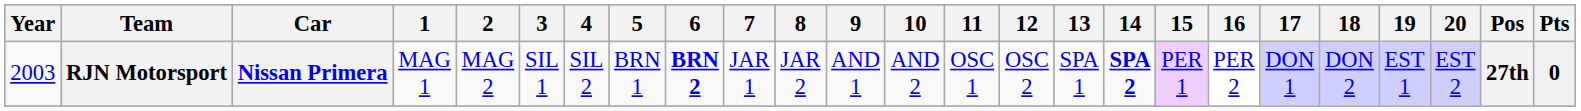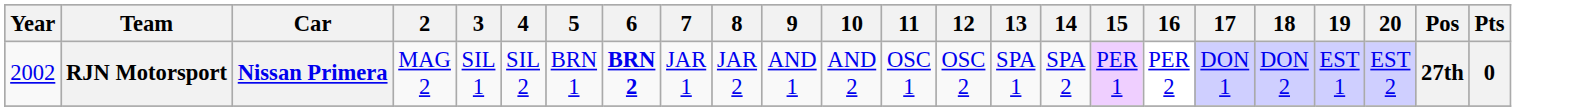- column: 1 | MAG 1
RJN Motorsport | Year: 2003 -> 2002
RJN Motorsport | 14: bold -> normal
